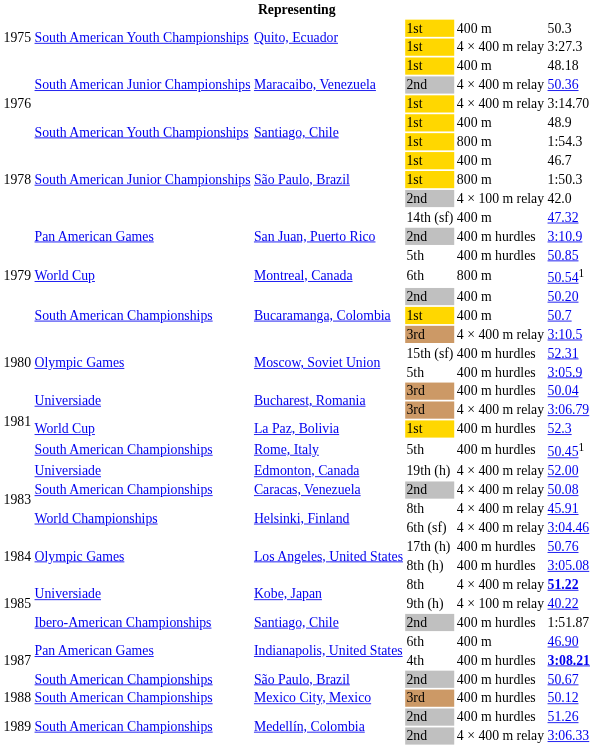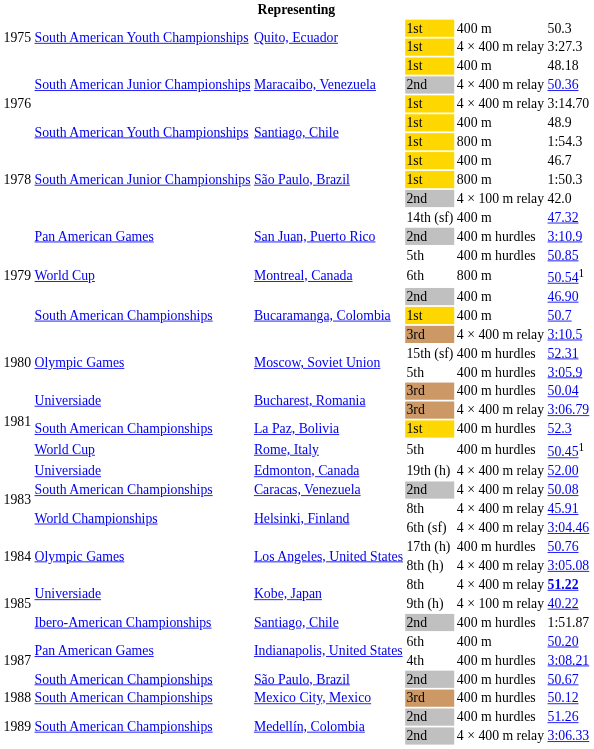Bucaramanga, Colombia / 2nd | column 6: 50.20 -> 46.90
La Paz, Bolivia | column 2: World Cup -> South American Championships
Rome, Italy | column 2: South American Championships -> World Cup
Los Angeles, United States / 8th (h) | column 5: 400 m hurdles -> 4 × 400 m relay
Indianapolis, United States / 6th | column 6: 46.90 -> 50.20
Indianapolis, United States / 4th | column 6: bold -> normal
